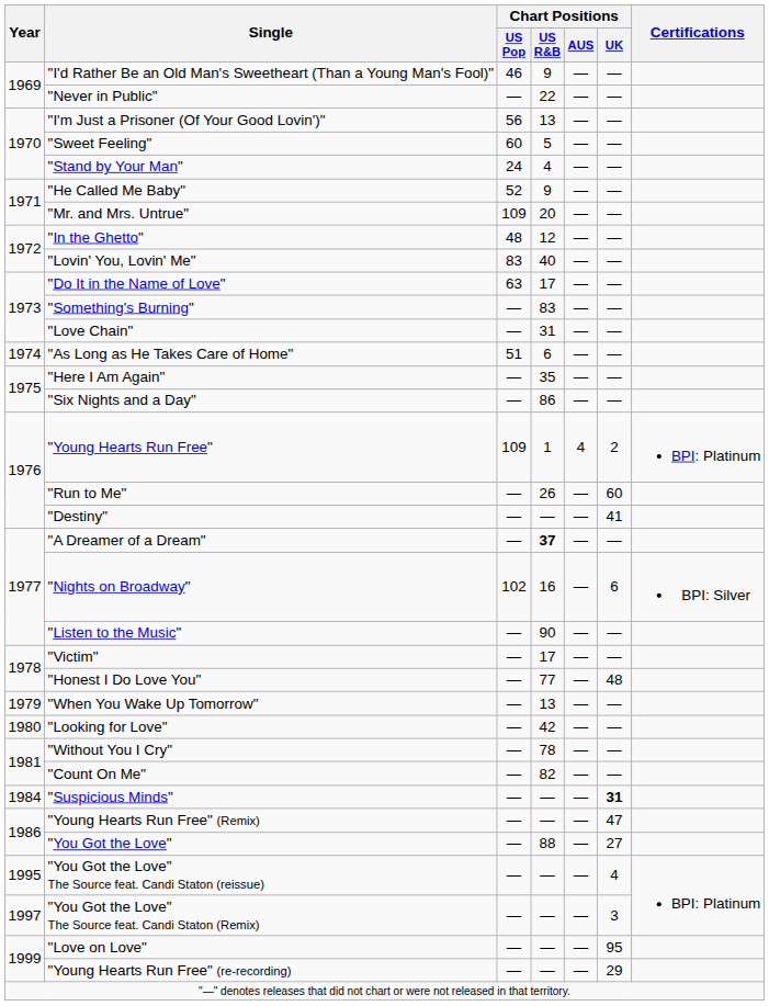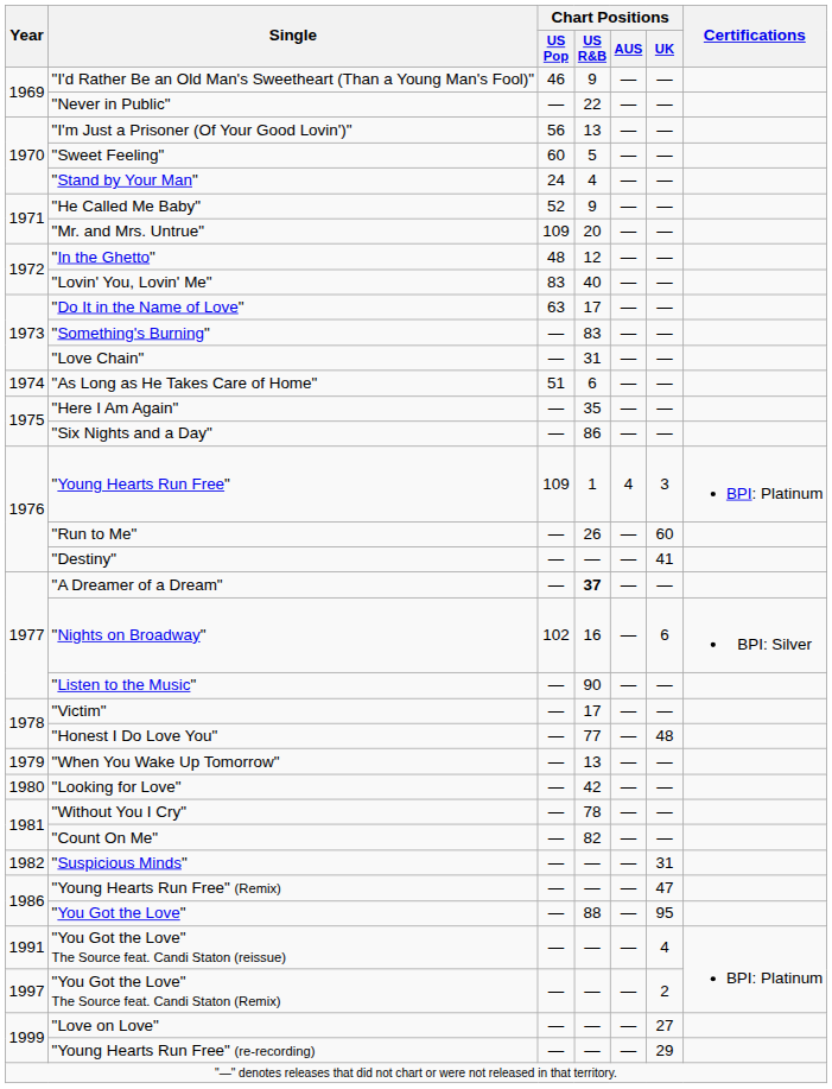"Young Hearts Run Free" | Chart Positions / UK: 2 -> 3
"Suspicious Minds" | Year: 1984 -> 1982
"Suspicious Minds" | Chart Positions / UK: bold -> normal
"You Got the Love" | Chart Positions / UK: 27 -> 95
"You Got the Love" The Source feat. Candi Staton (reissue) | Year: 1995 -> 1991
"You Got the Love" The Source feat. Candi Staton (Remix) | Chart Positions / UK: 3 -> 2
"Love on Love" | Chart Positions / UK: 95 -> 27
